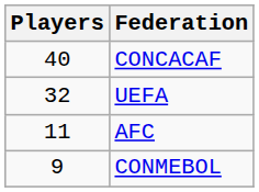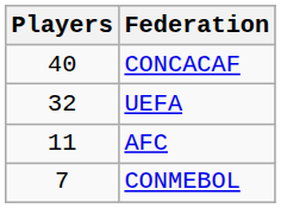CONMEBOL | Players: 9 -> 7
